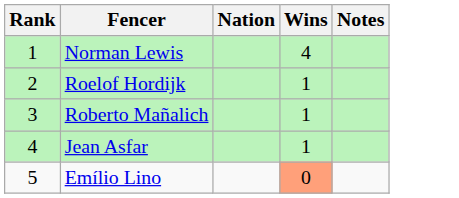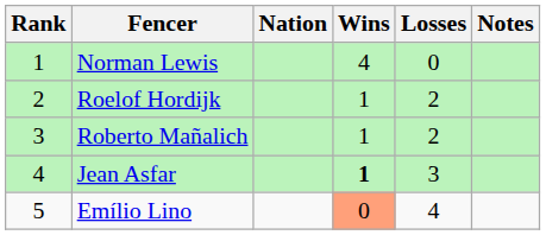+ column: Losses | 0 | 2 | 2 | 3 | 4
Jean Asfar | Wins: normal -> bold
